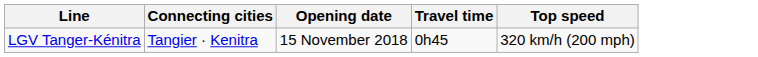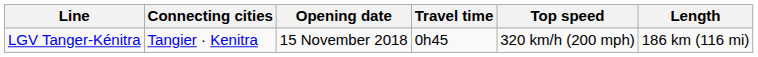+ column: Length | 186 km (116 mi)
